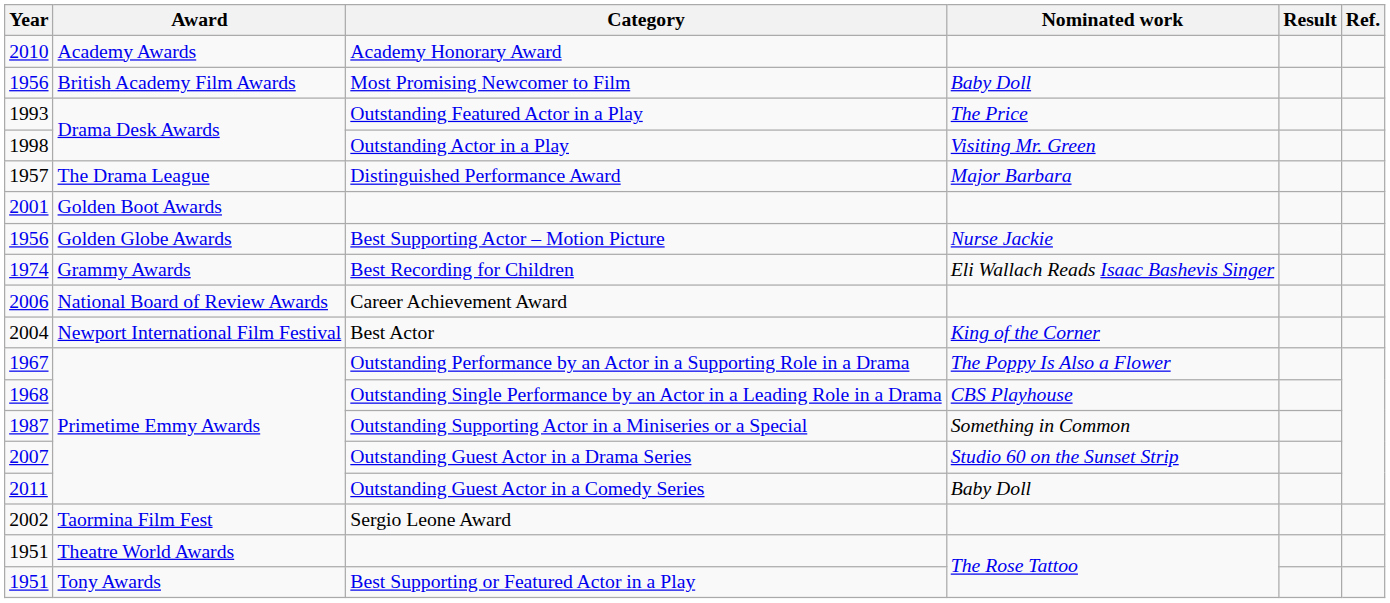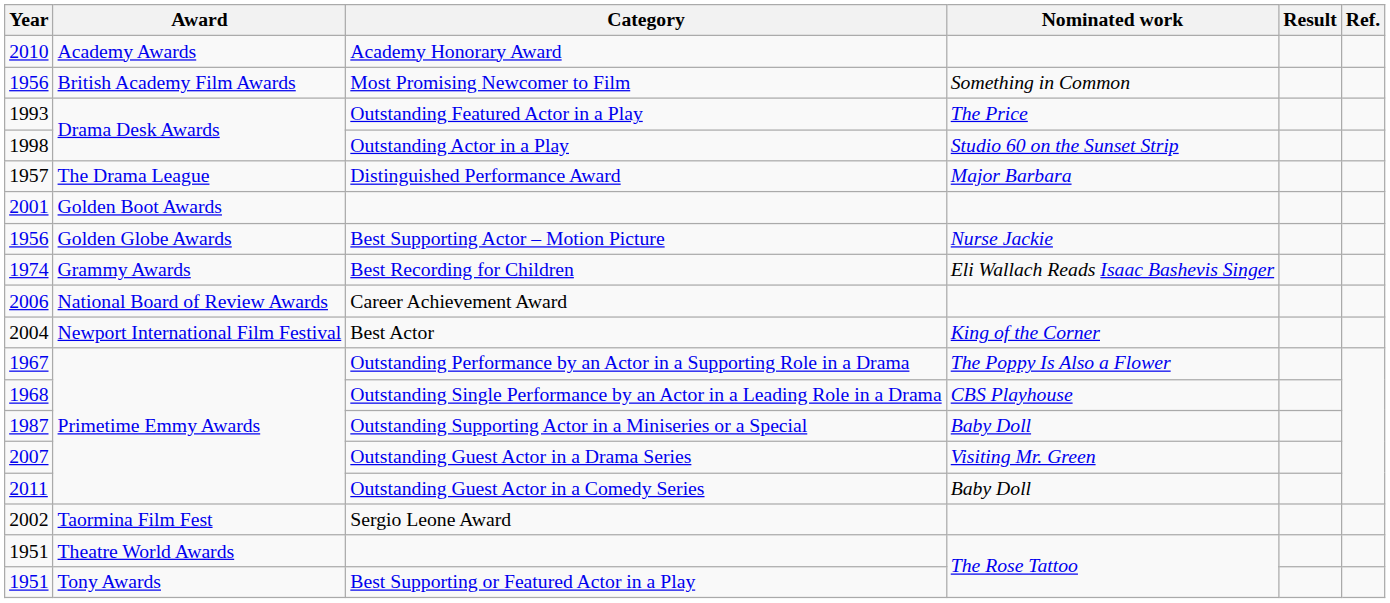Most Promising Newcomer to Film | Nominated work: Baby Doll -> Something in Common
Outstanding Actor in a Play | Nominated work: Visiting Mr. Green -> Studio 60 on the Sunset Strip
Outstanding Supporting Actor in a Miniseries or a Special | Nominated work: Something in Common -> Baby Doll
Outstanding Guest Actor in a Drama Series | Nominated work: Studio 60 on the Sunset Strip -> Visiting Mr. Green
